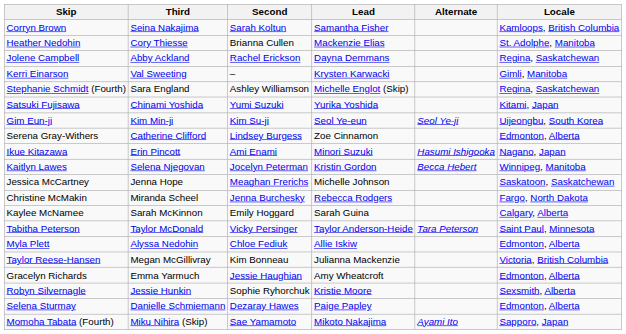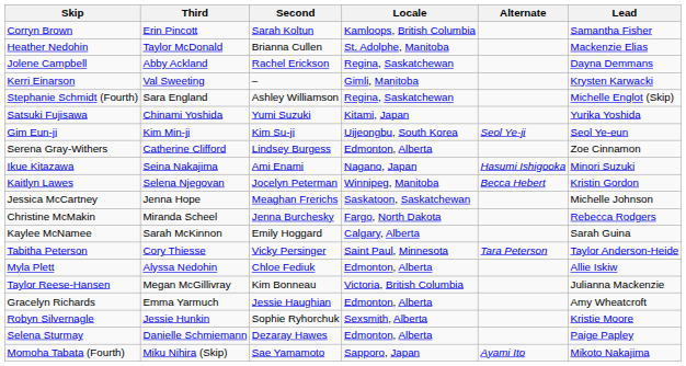columns swapped: Lead <-> Locale
Corryn Brown | Third: Seina Nakajima -> Erin Pincott
Heather Nedohin | Third: Cory Thiesse -> Taylor McDonald
Ikue Kitazawa | Third: Erin Pincott -> Seina Nakajima
Tabitha Peterson | Third: Taylor McDonald -> Cory Thiesse
